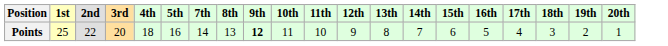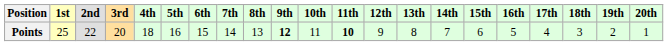+ column: 6th | 15
Points | 11th: normal -> bold
